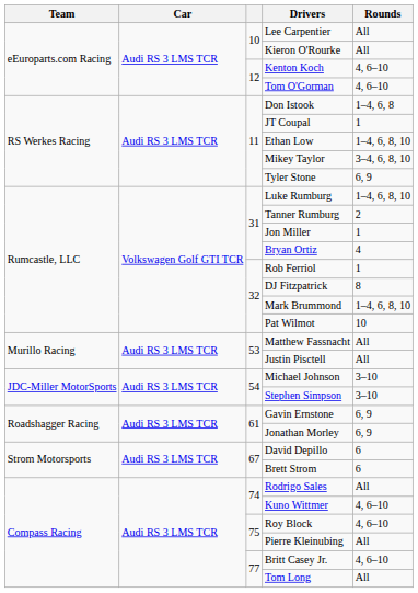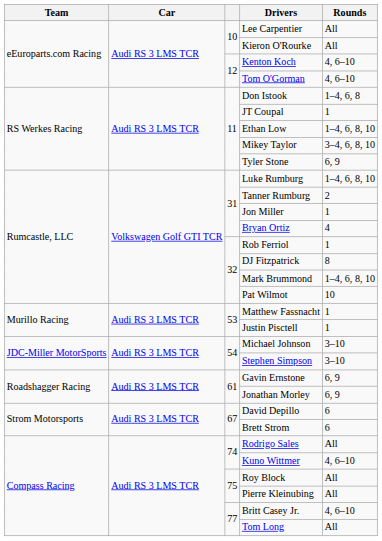Matthew Fassnacht | Rounds: All -> 1
Justin Pisctell | Rounds: All -> 1
Roy Block | Rounds: 4, 6–10 -> All
